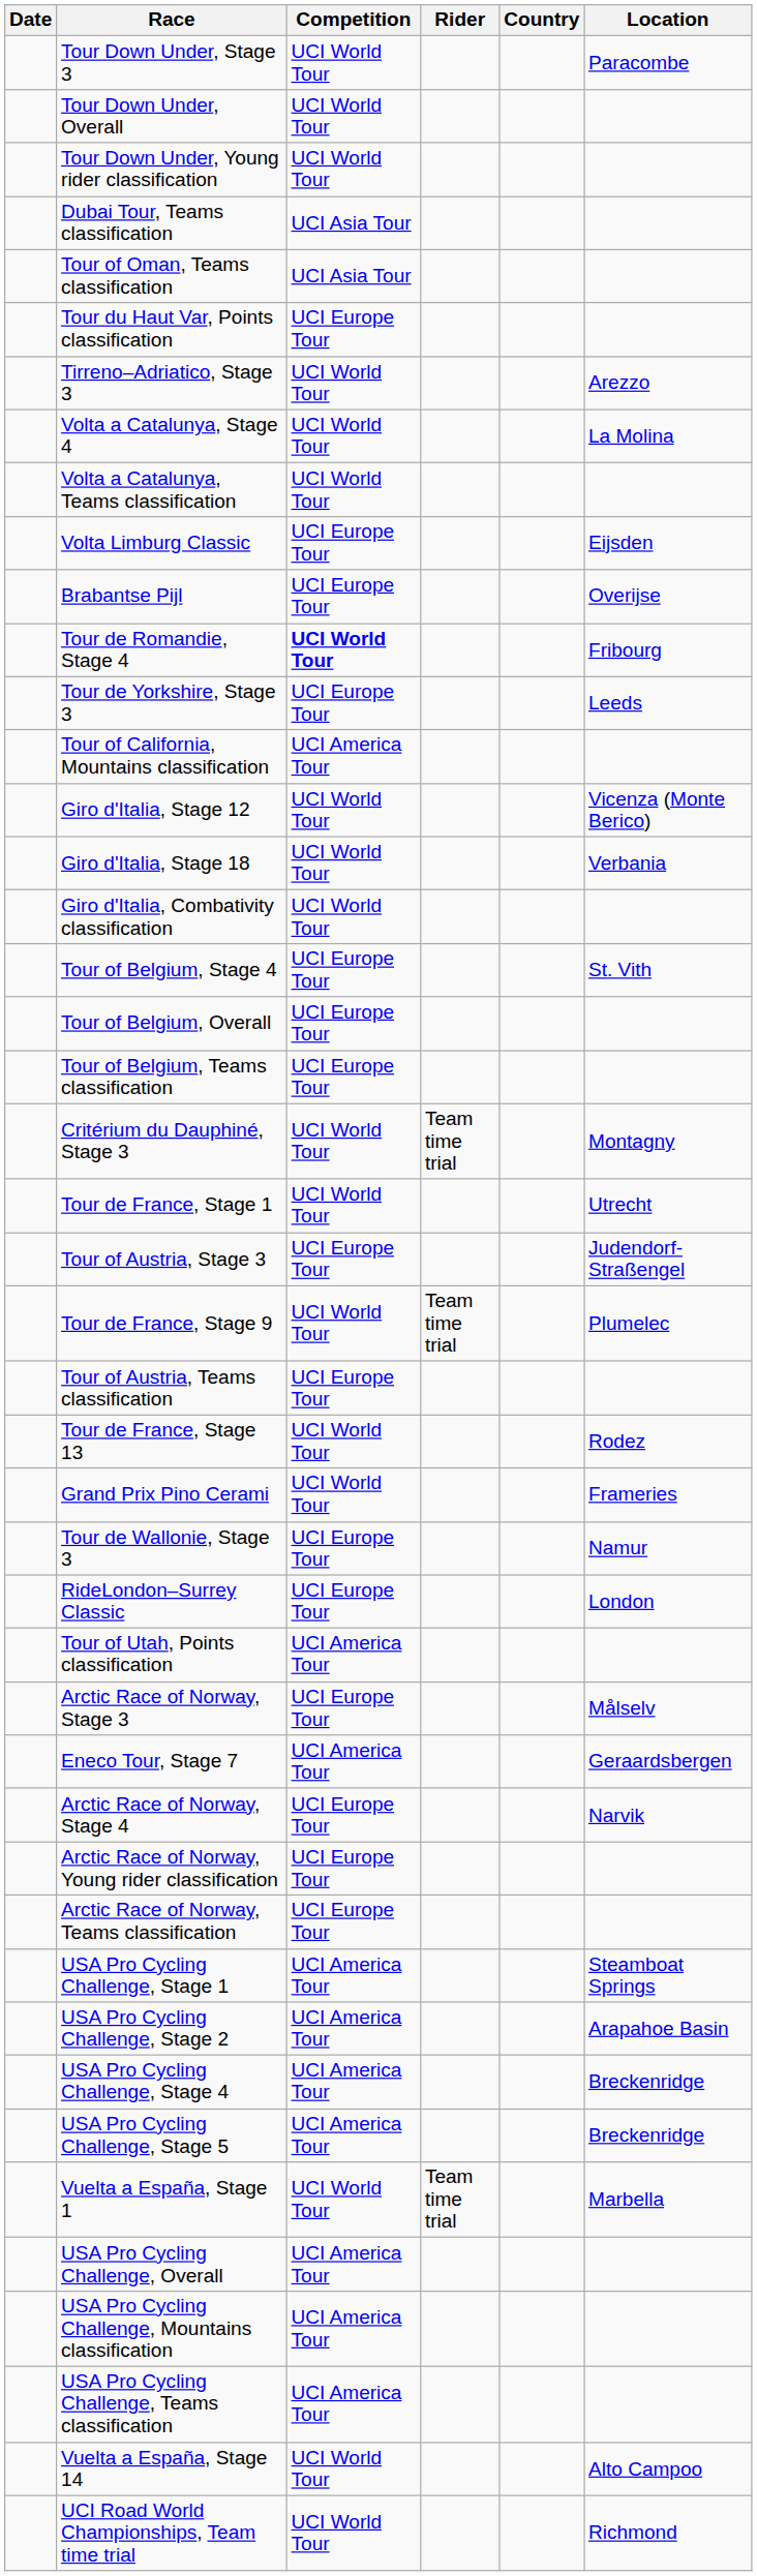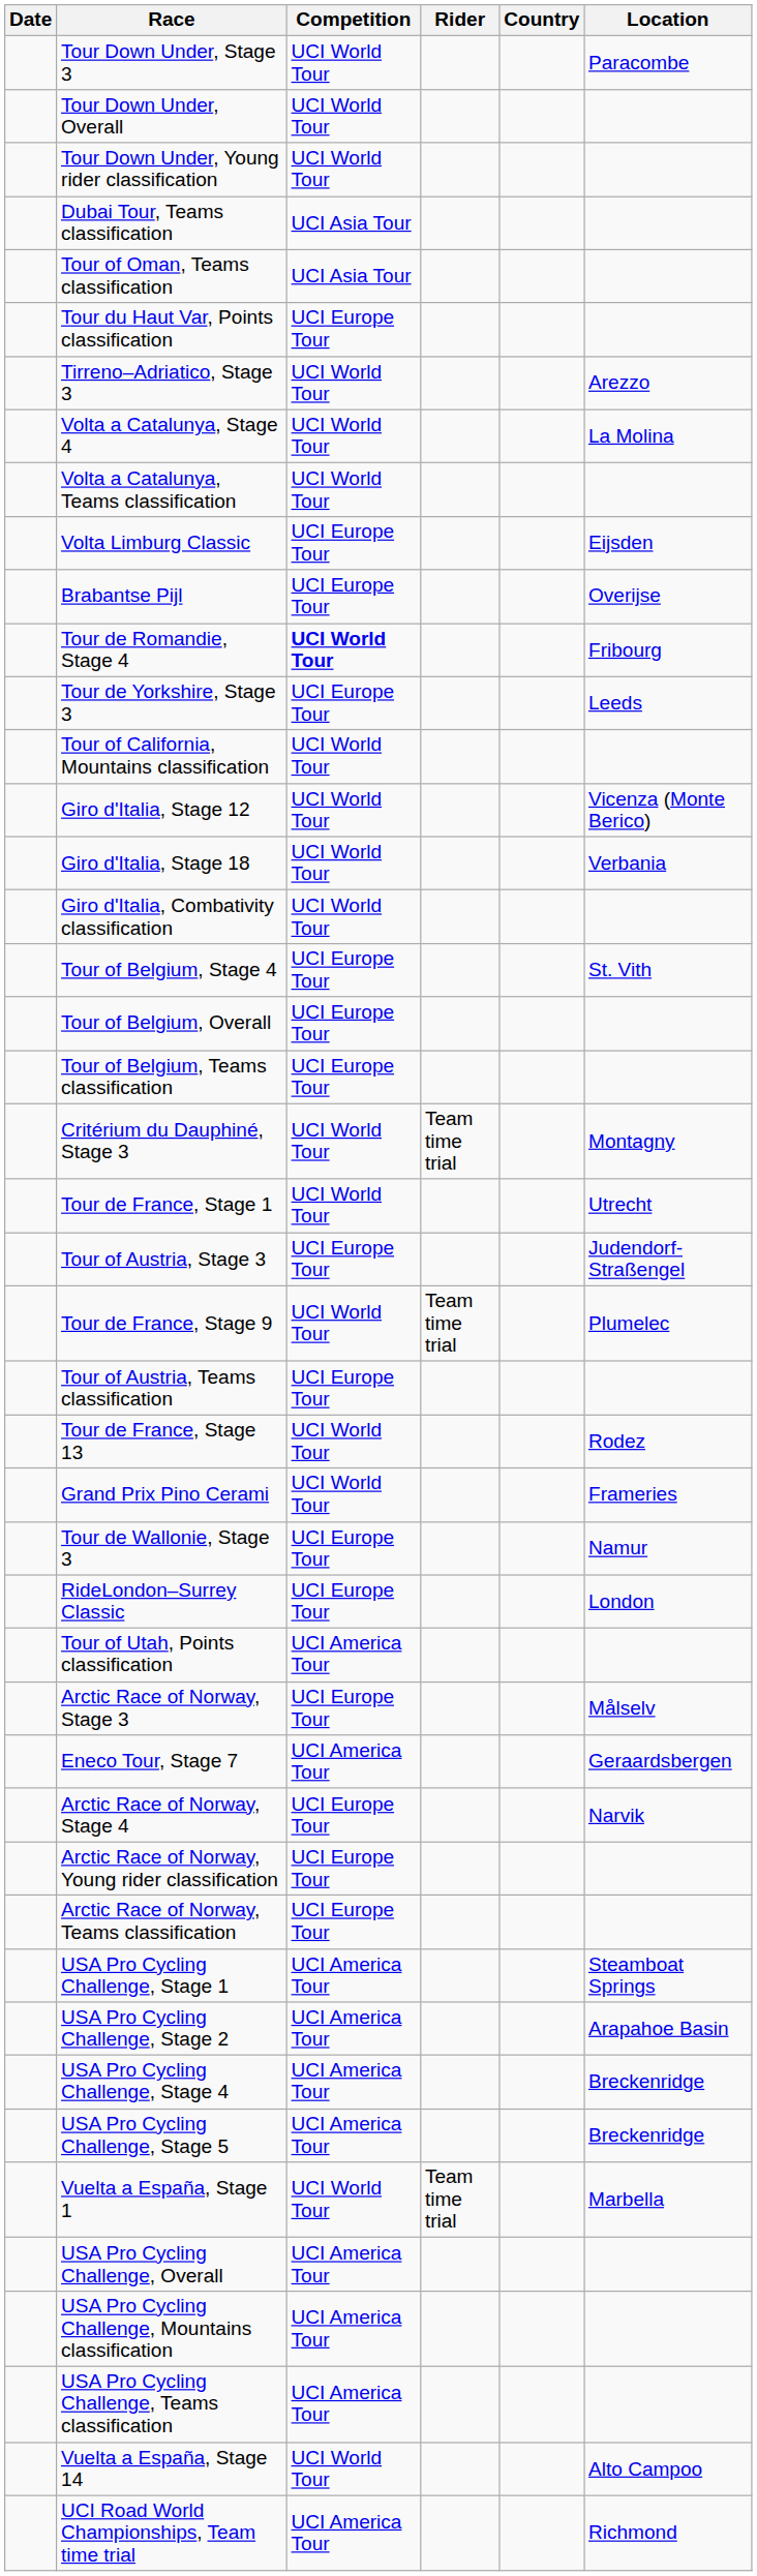Tour of California, Mountains classification | Competition: UCI America Tour -> UCI World Tour
UCI Road World Championships, Team time trial | Competition: UCI World Tour -> UCI America Tour
